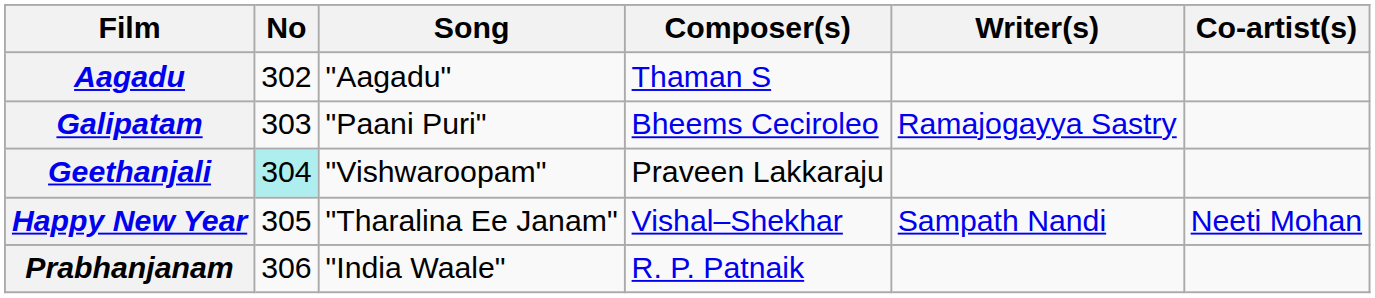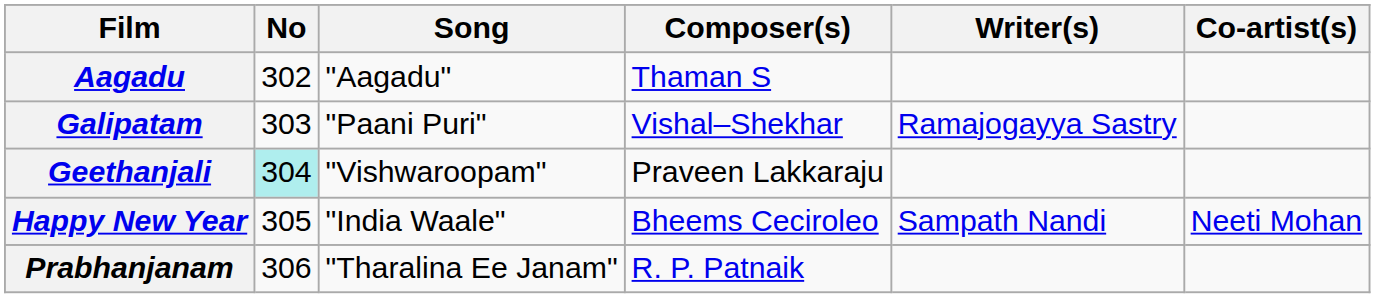Galipatam | Composer(s): Bheems Ceciroleo -> Vishal–Shekhar
Happy New Year | Song: "Tharalina Ee Janam" -> "India Waale"
Happy New Year | Composer(s): Vishal–Shekhar -> Bheems Ceciroleo
Prabhanjanam | Song: "India Waale" -> "Tharalina Ee Janam"
